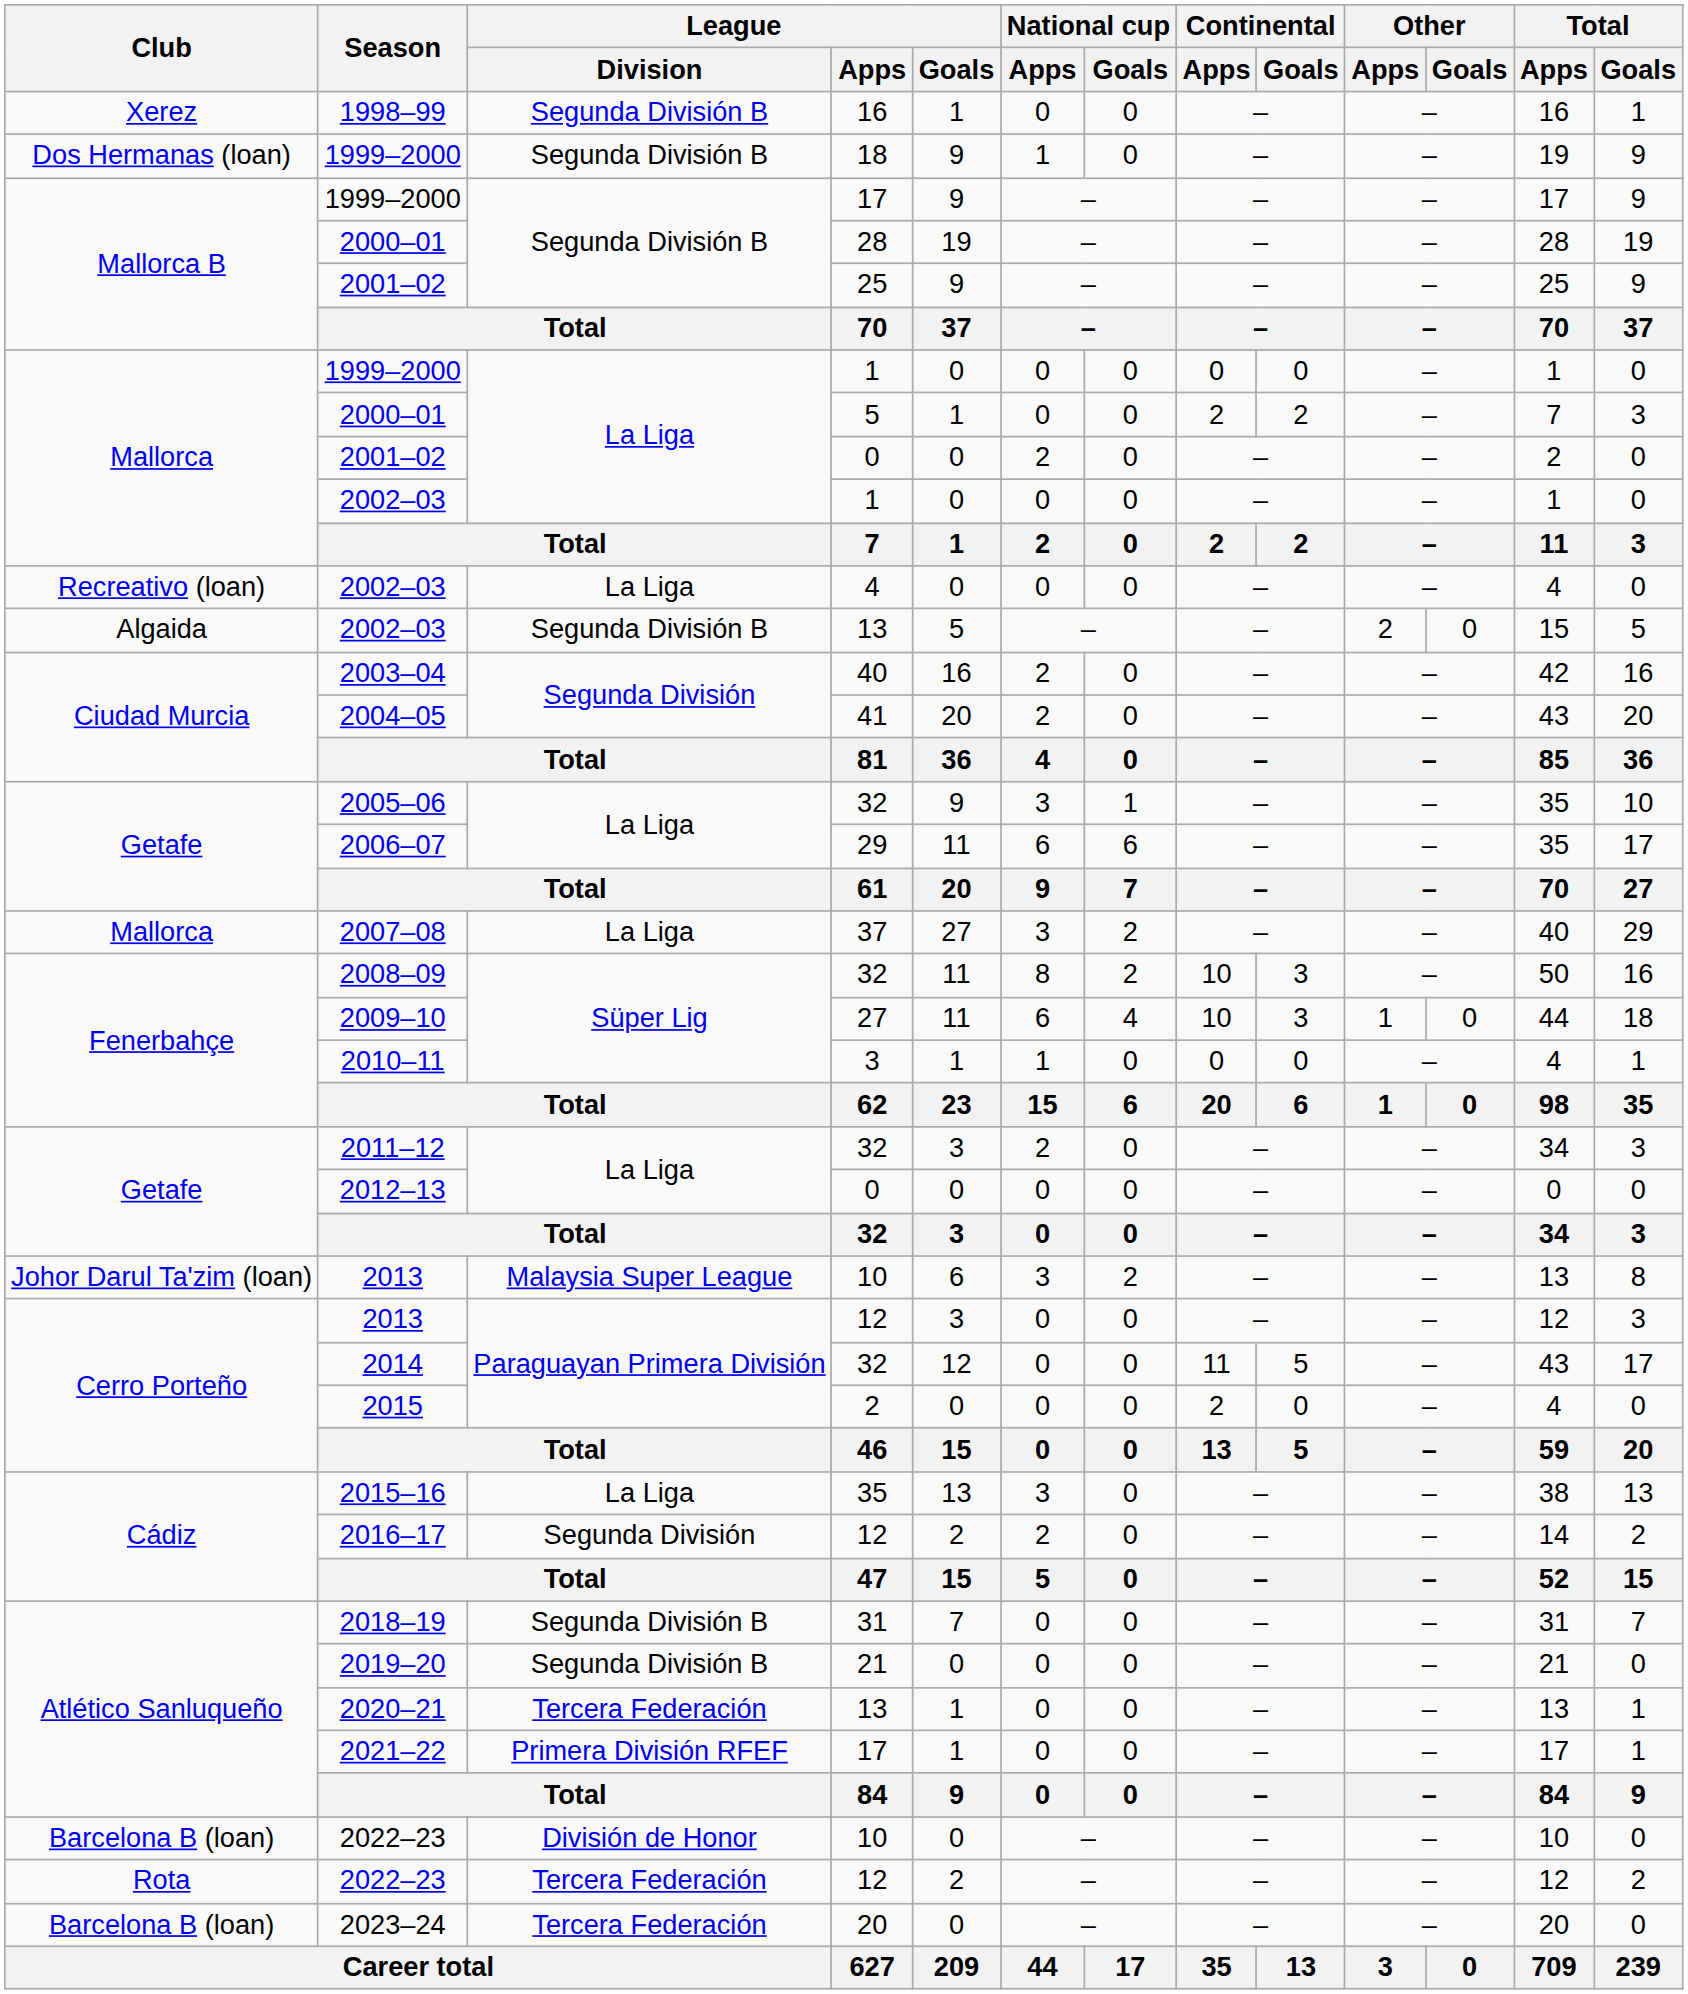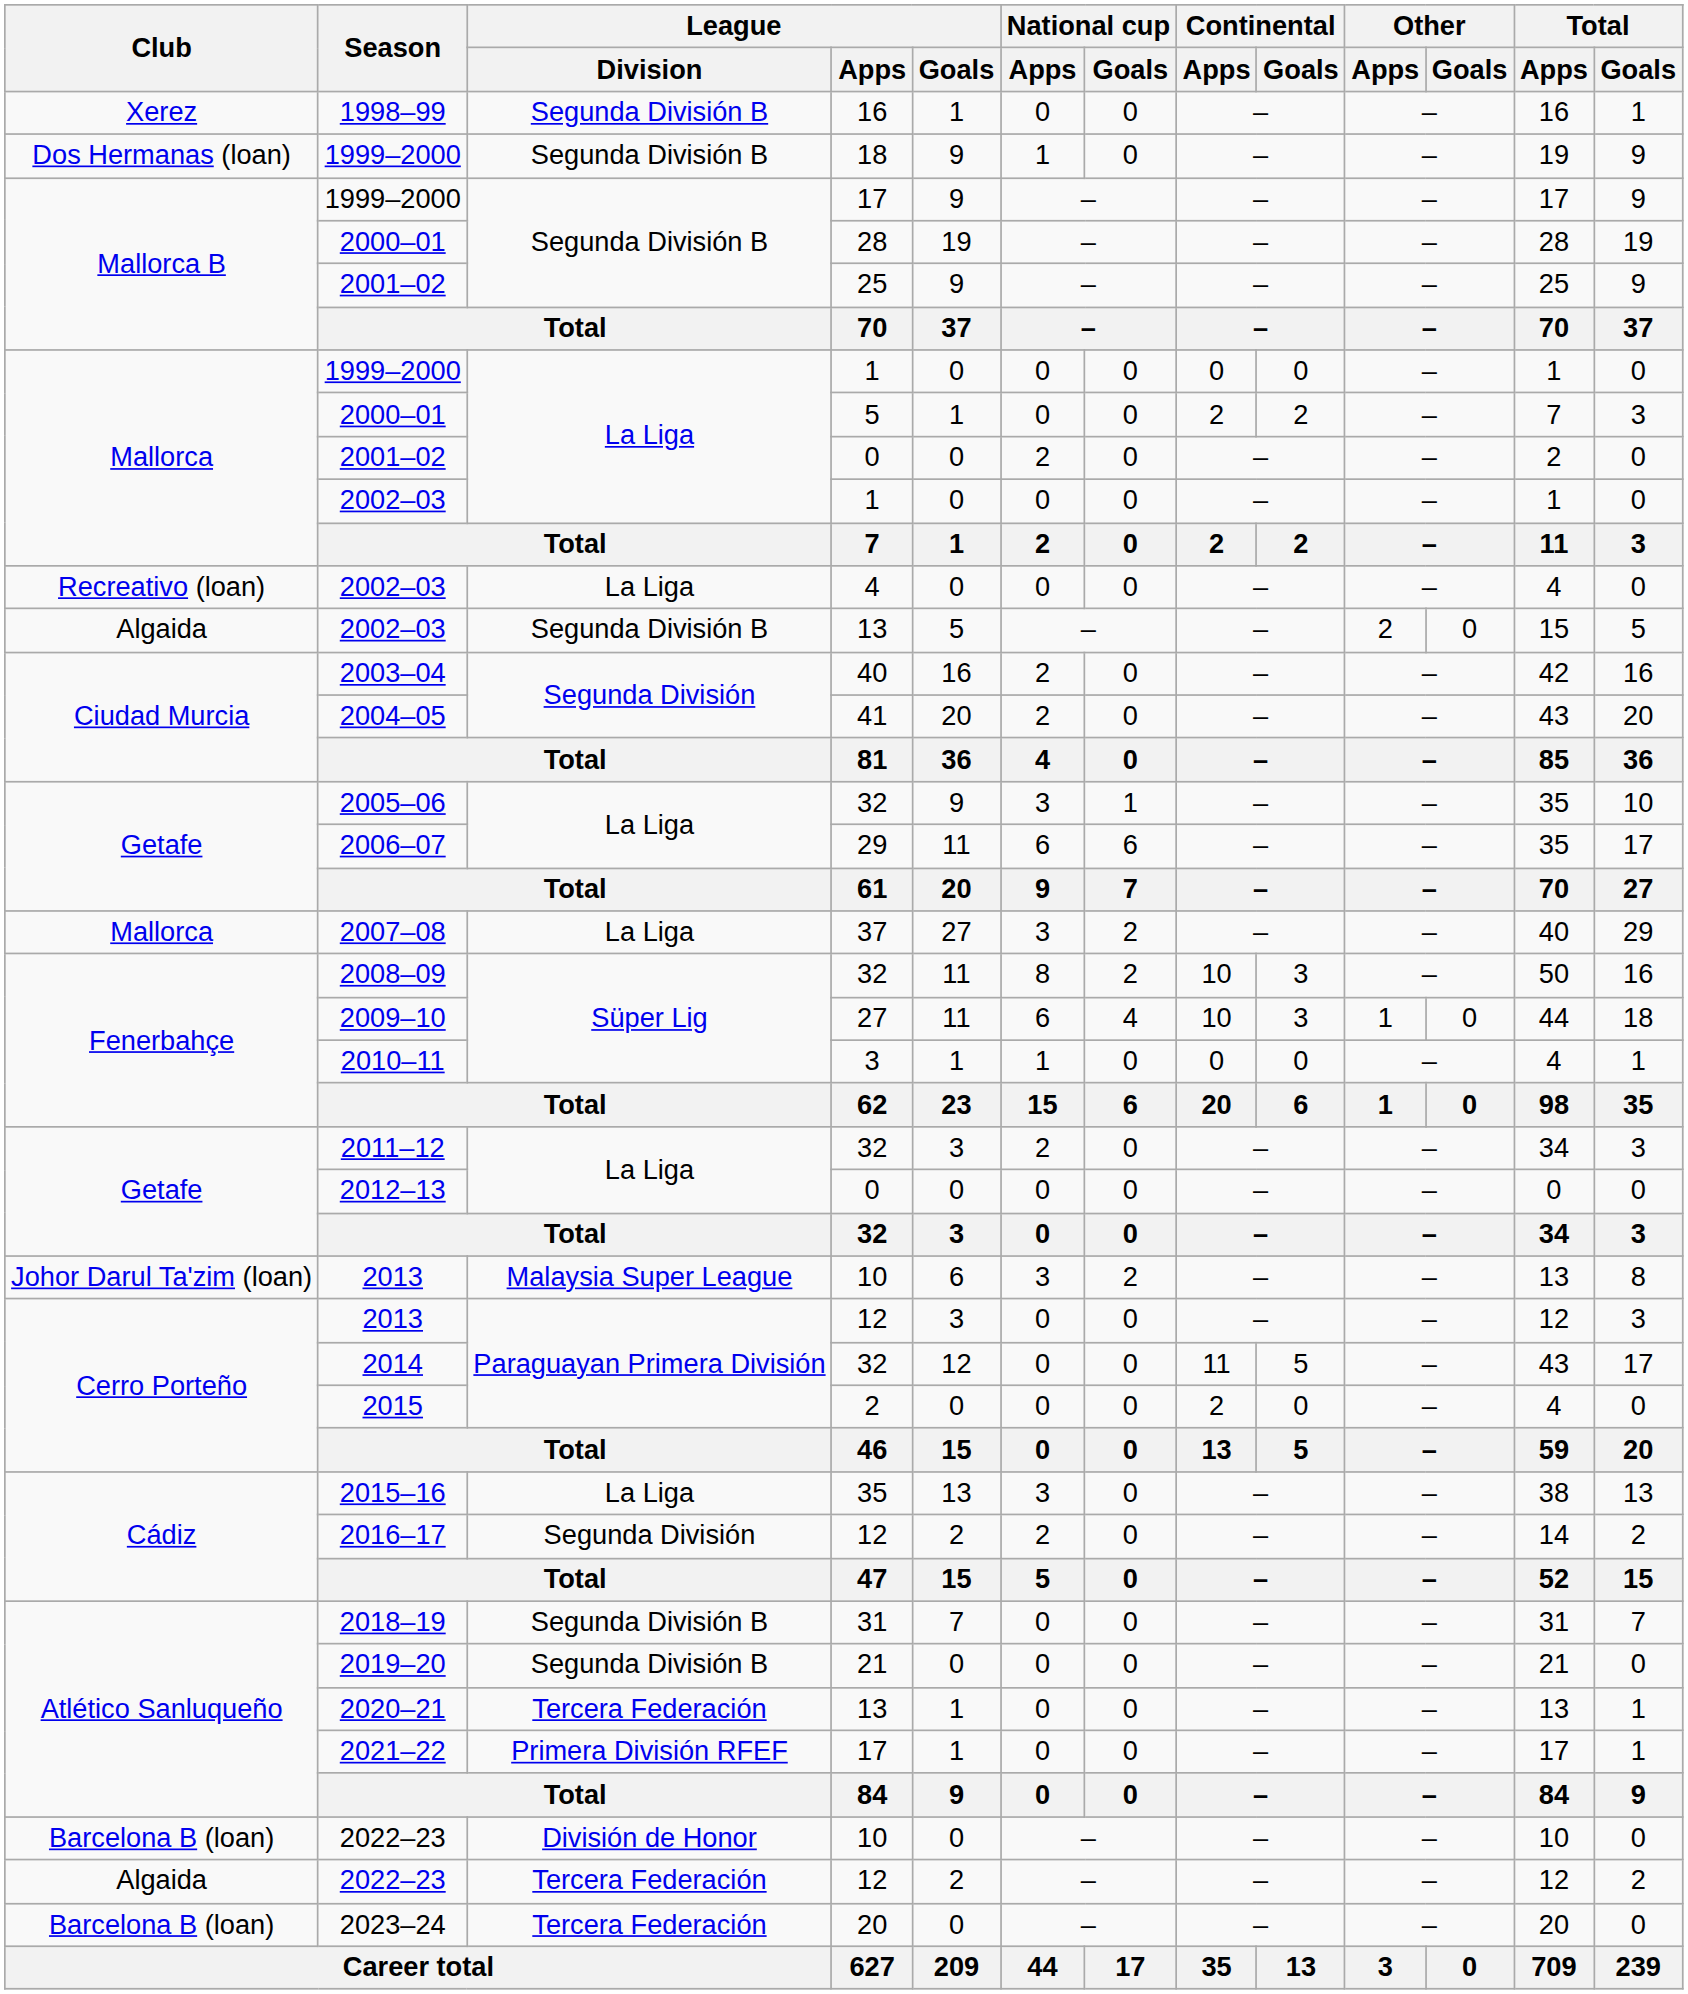2022–23 / 12 | Club: Rota -> Algaida
